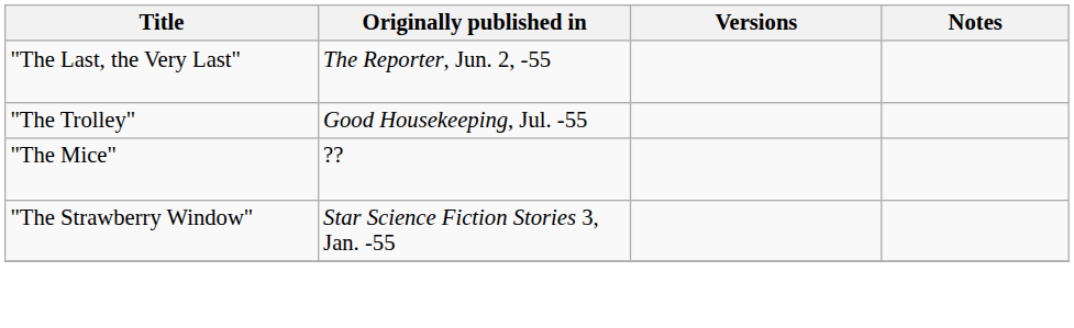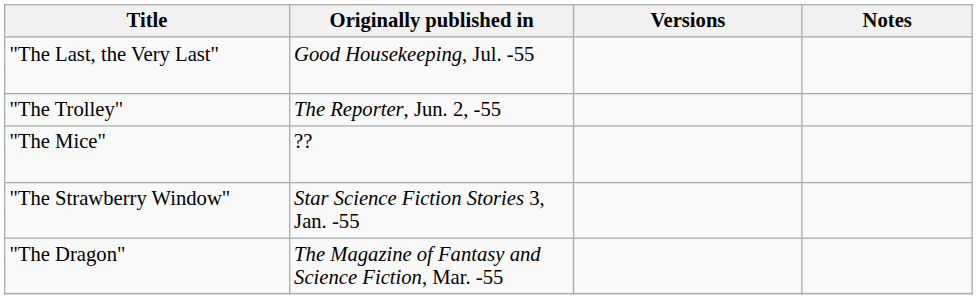"The Last, the Very Last" | Originally published in: The Reporter, Jun. 2, -55 -> Good Housekeeping, Jul. -55
"The Trolley" | Originally published in: Good Housekeeping, Jul. -55 -> The Reporter, Jun. 2, -55
+ row: "The Dragon" | The Magazine of Fantasy and Science Fiction, Mar. -55
